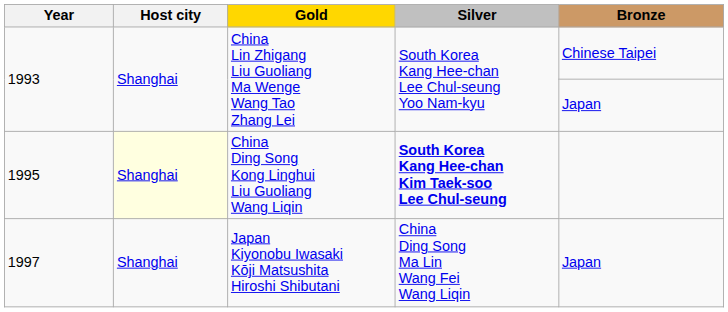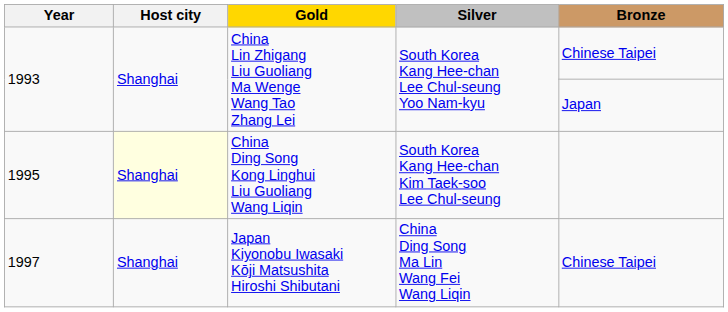1995 | Silver: bold -> normal
1997 | Bronze: Japan -> Chinese Taipei
